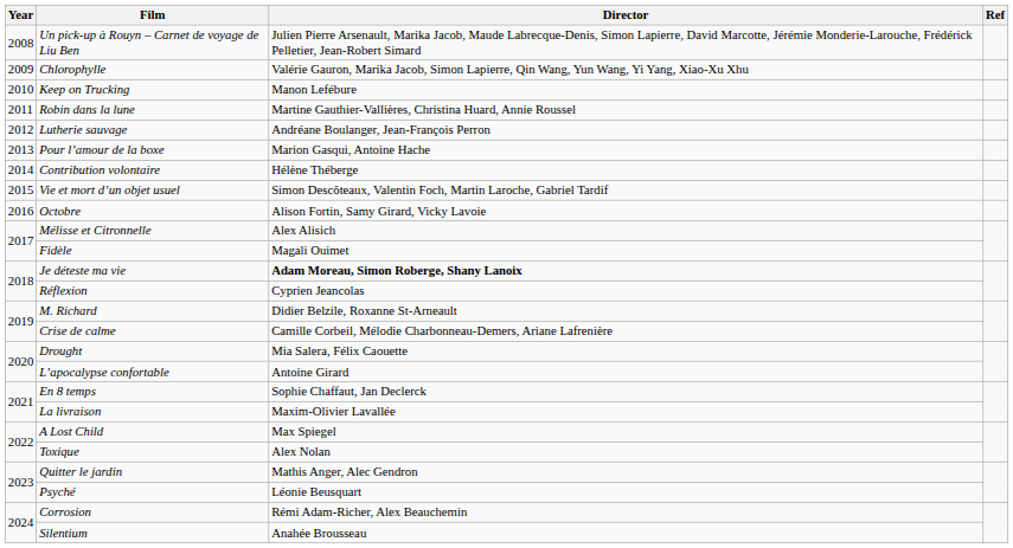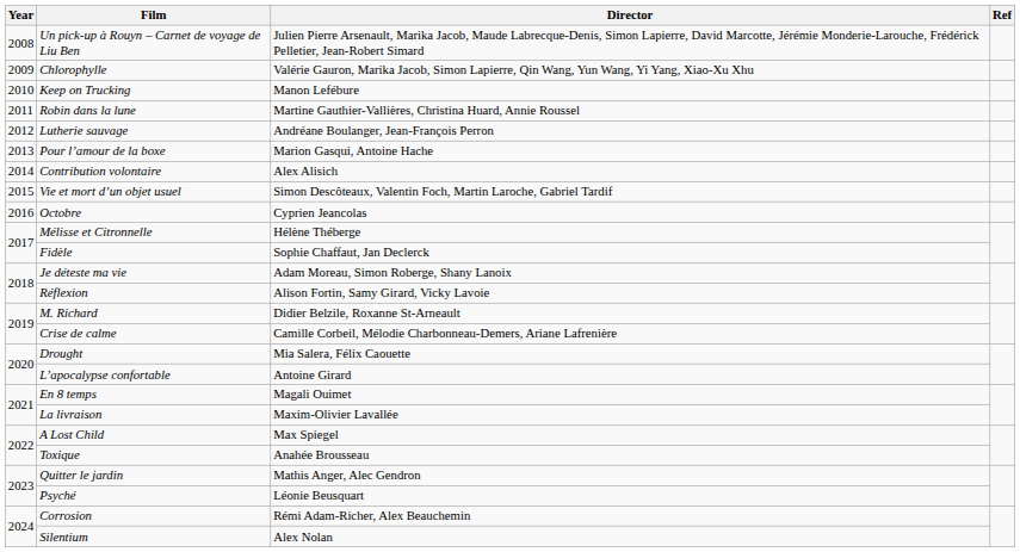Contribution volontaire | Director: Hélène Théberge -> Alex Alisich
Octobre | Director: Alison Fortin, Samy Girard, Vicky Lavoie -> Cyprien Jeancolas
Mélisse et Citronnelle | Director: Alex Alisich -> Hélène Théberge
Fidèle | Director: Magali Ouimet -> Sophie Chaffaut, Jan Declerck
Je déteste ma vie | Director: bold -> normal
Réflexion | Director: Cyprien Jeancolas -> Alison Fortin, Samy Girard, Vicky Lavoie
En 8 temps | Director: Sophie Chaffaut, Jan Declerck -> Magali Ouimet
Toxique | Director: Alex Nolan -> Anahée Brousseau
Silentium | Director: Anahée Brousseau -> Alex Nolan
